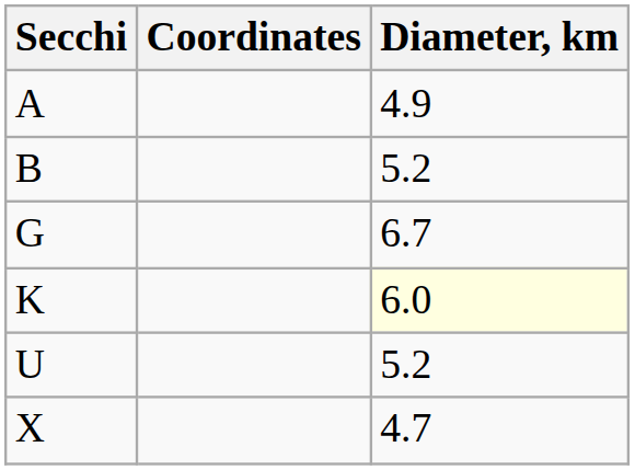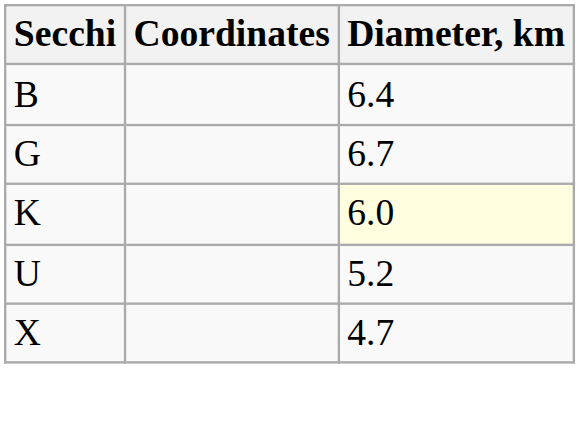- row: A | 4.9
B | Diameter, km: 5.2 -> 6.4
